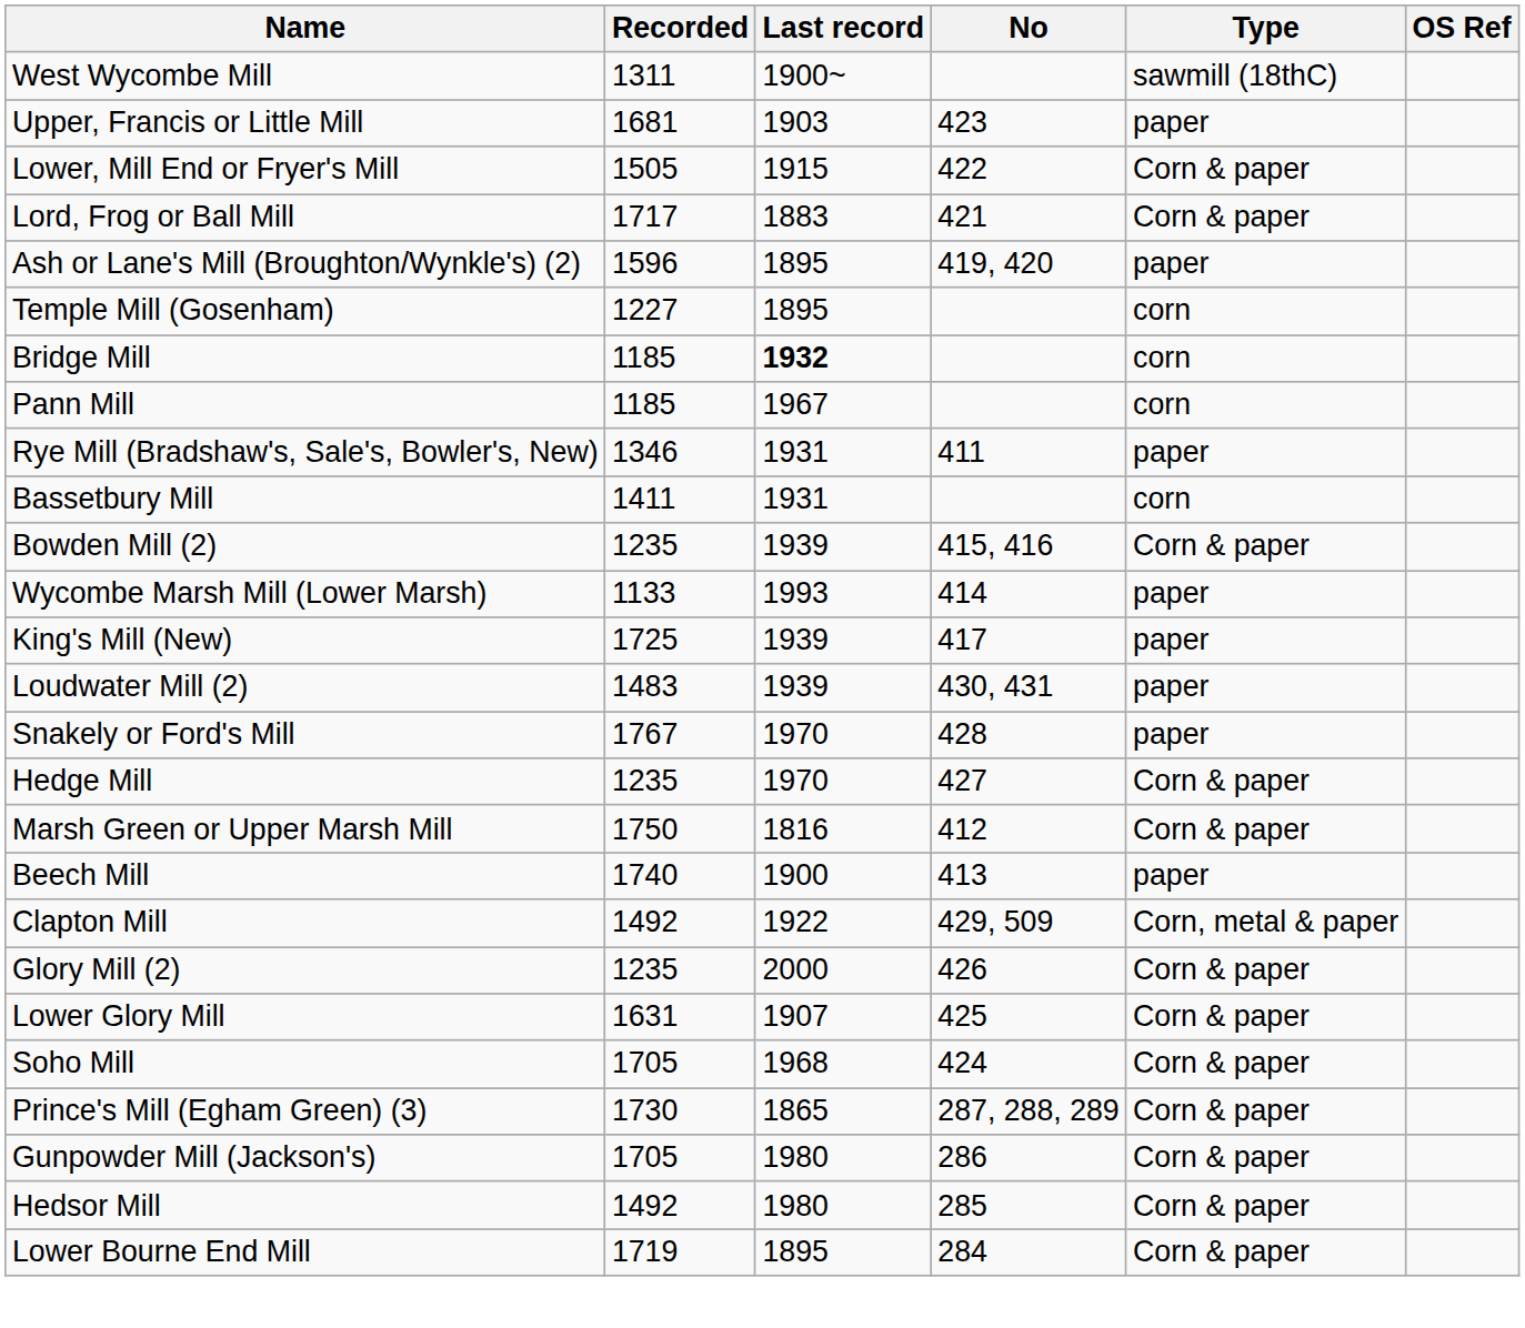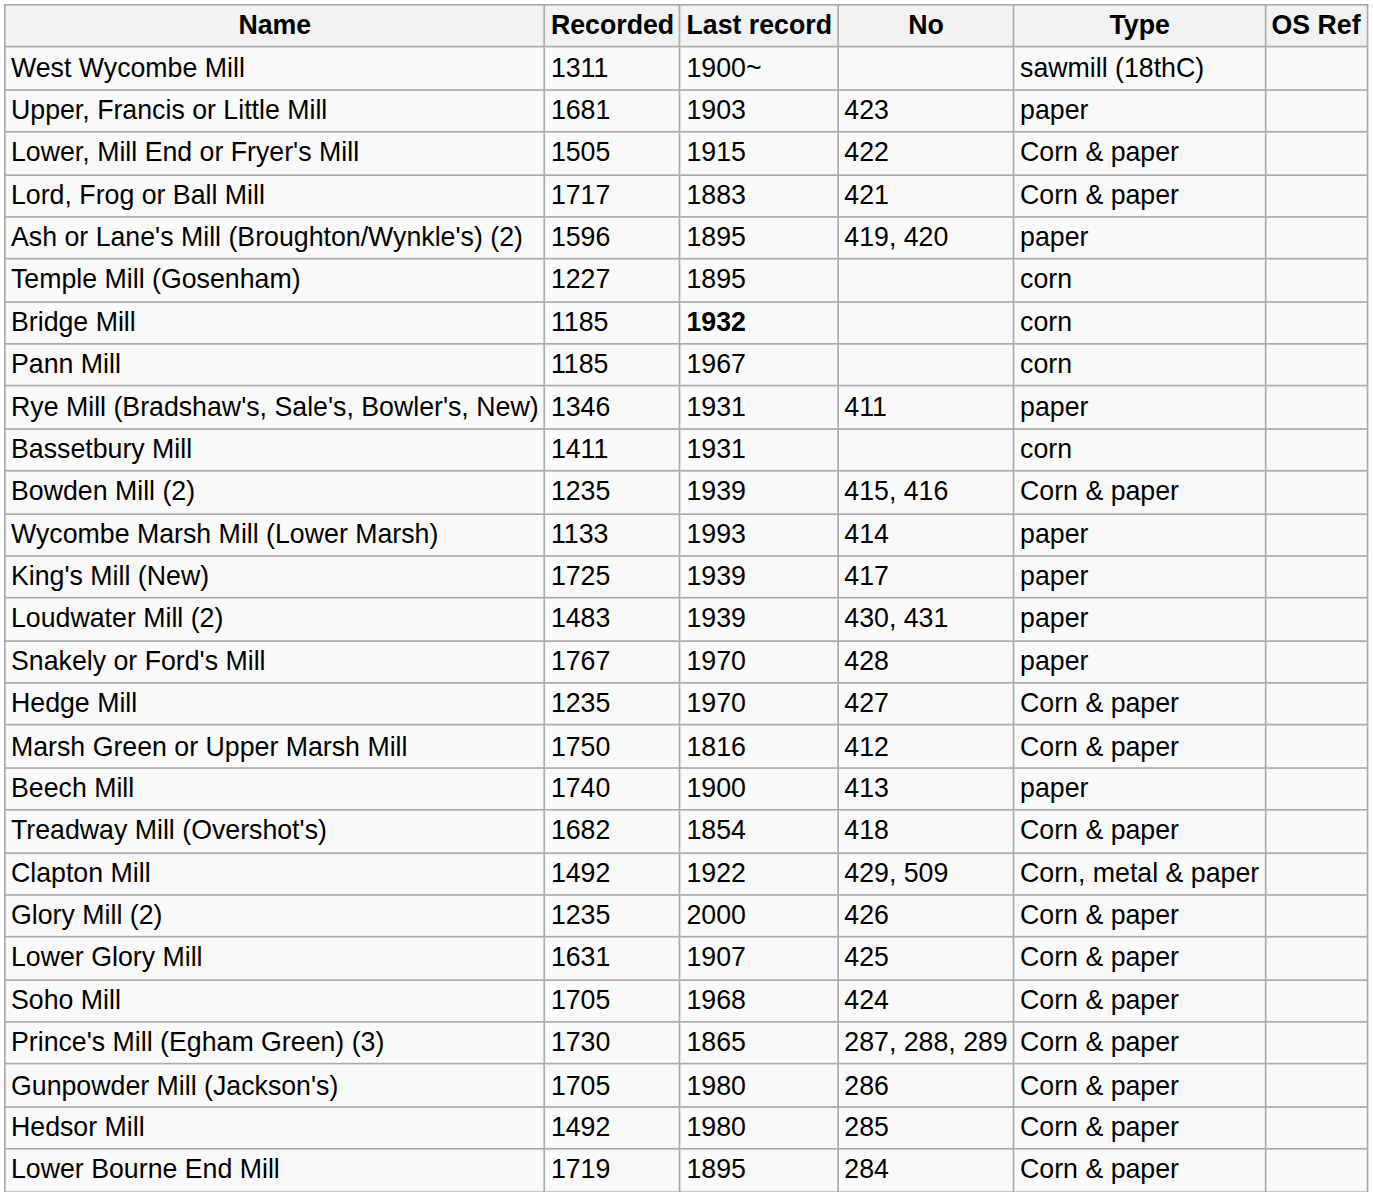+ row: Treadway Mill (Overshot's) | 1682 | 1854 | 418 | Corn & paper
